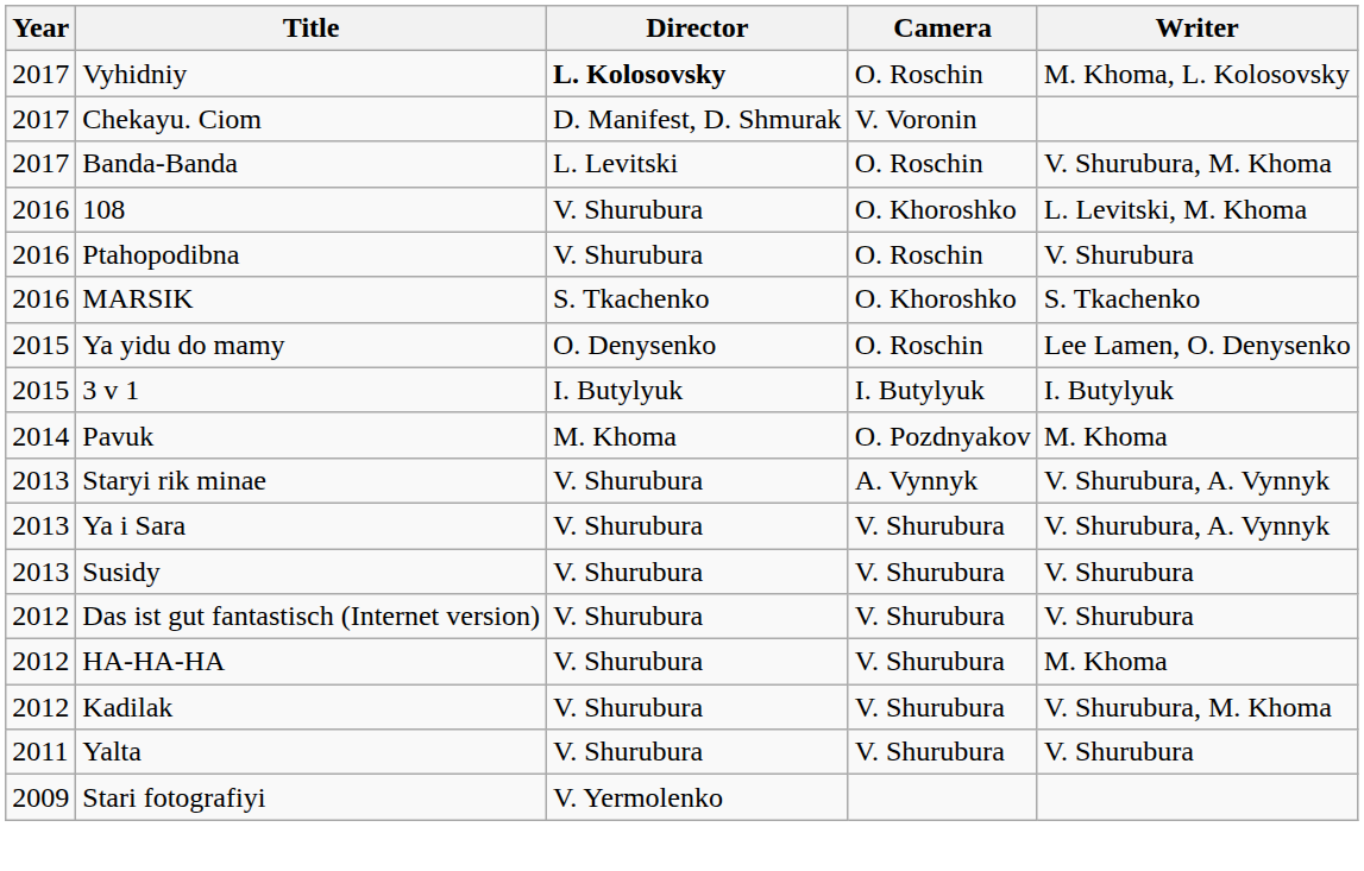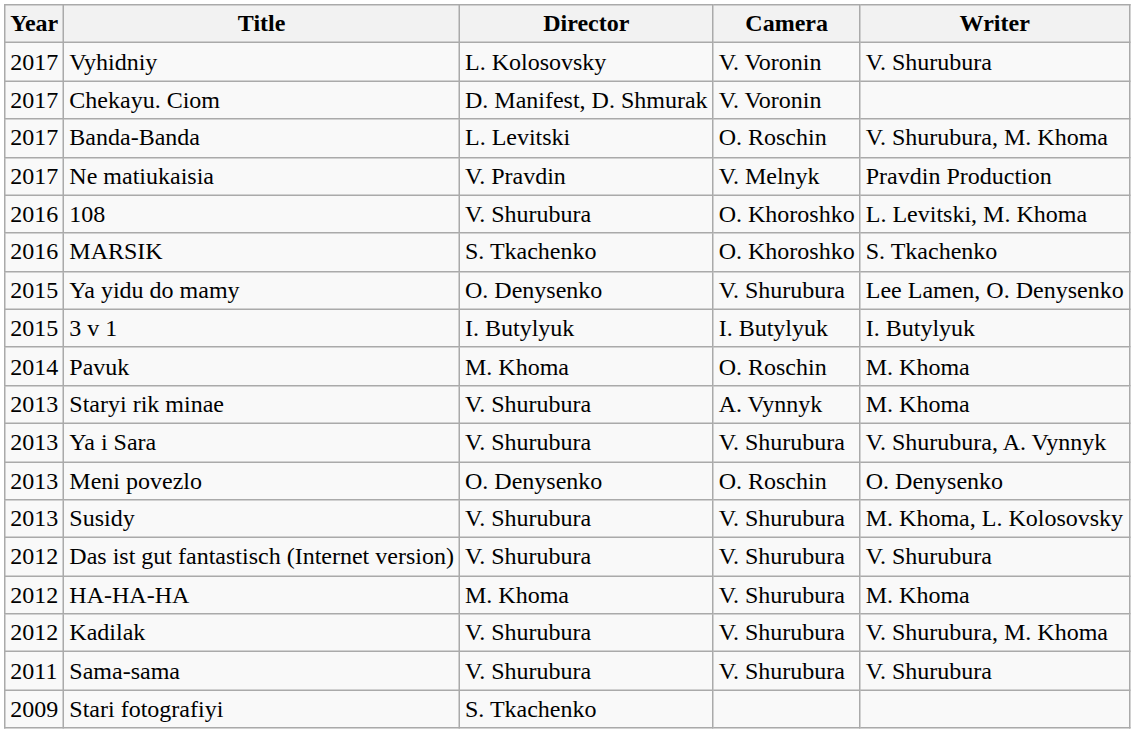Vyhidniy | Director: bold -> normal
Vyhidniy | Camera: O. Roschin -> V. Voronin
Vyhidniy | Writer: M. Khoma, L. Kolosovsky -> V. Shurubura
+ row: 2017 | Ne matiukaisia | V. Pravdin | V. Melnyk | Pravdin Production
- row: 2016 | Ptahopodibna | V. Shurubura | O. Roschin | V. Shurubura
Ya yidu do mamy | Camera: O. Roschin -> V. Shurubura
Pavuk | Camera: O. Pozdnyakov -> O. Roschin
Staryi rik minae | Writer: V. Shurubura, A. Vynnyk -> M. Khoma
+ row: 2013 | Meni povezlo | O. Denysenko | O. Roschin | O. Denysenko
Susidy | Writer: V. Shurubura -> M. Khoma, L. Kolosovsky
HA-HA-HA | Director: V. Shurubura -> M. Khoma
+ row: 2011 | Sama-sama | V. Shurubura | V. Shurubura | V. Shurubura
- row: 2011 | Yalta | V. Shurubura | V. Shurubura | V. Shurubura
Stari fotografiyi | Director: V. Yermolenko -> S. Tkachenko
